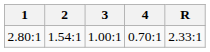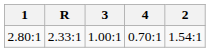columns swapped: 2 <-> R
